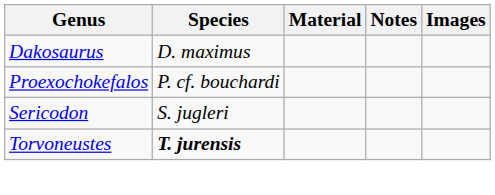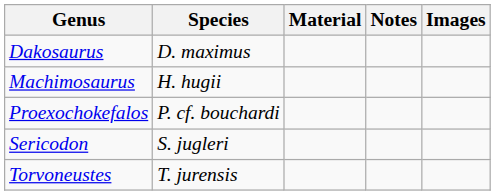+ row: Machimosaurus | H. hugii
Torvoneustes | Species: bold -> normal
